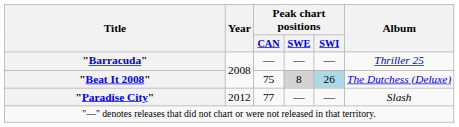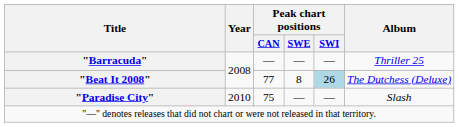"Beat It 2008" | Peak chart positions / CAN: 75 -> 77
"Beat It 2008" | Peak chart positions / SWE: lightgrey background -> no background
"Paradise City" | Year: 2012 -> 2010
"Paradise City" | Peak chart positions / CAN: 77 -> 75
